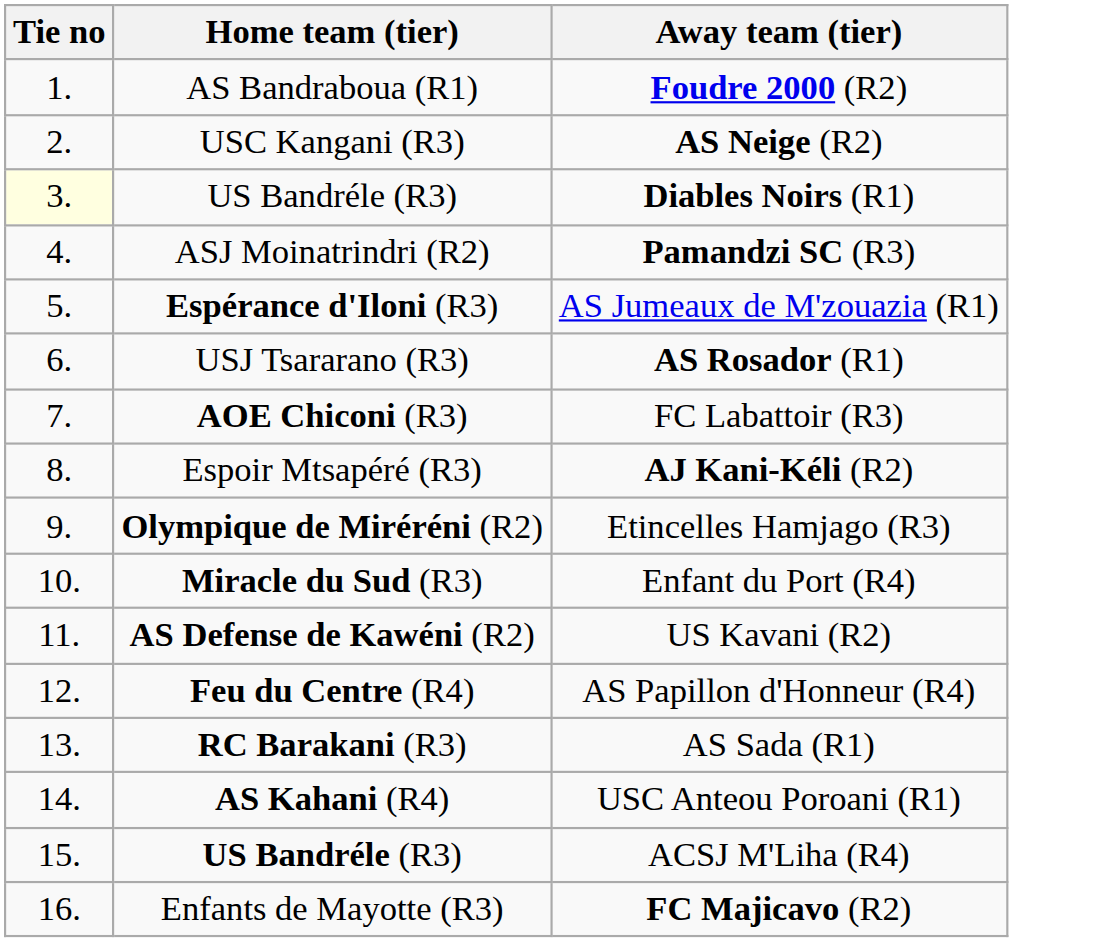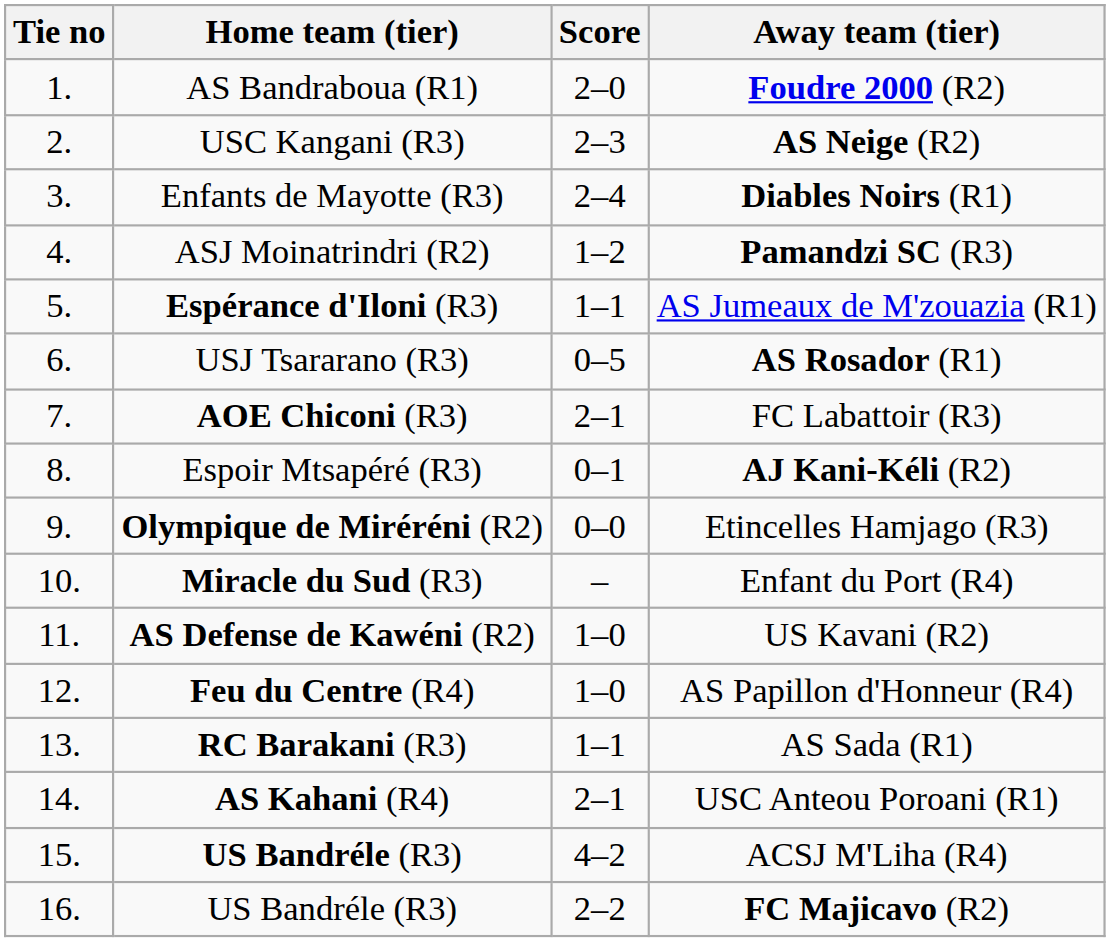+ column: Score | 2–0 | 2–3 | 2–4 | 1–2 | 1–1 | 0–5 | 2–1 | 0–1 | 0–0 | – | 1–0 | 1–0 | 1–1 | 2–1 | 4–2 | 2–2
Diables Noirs (R1) | Tie no: lightyellow background -> no background
Diables Noirs (R1) | Home team (tier): US Bandréle (R3) -> Enfants de Mayotte (R3)
FC Majicavo (R2) | Home team (tier): Enfants de Mayotte (R3) -> US Bandréle (R3)
